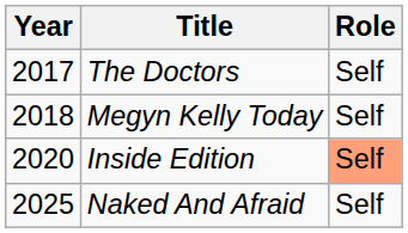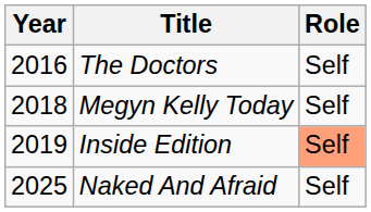The Doctors | Year: 2017 -> 2016
Inside Edition | Year: 2020 -> 2019
